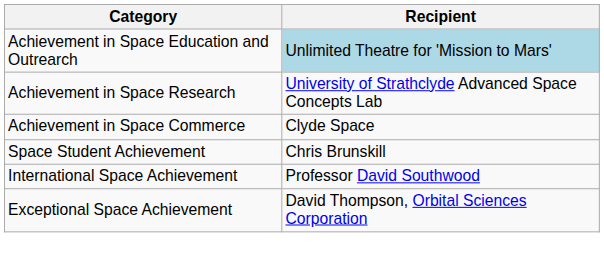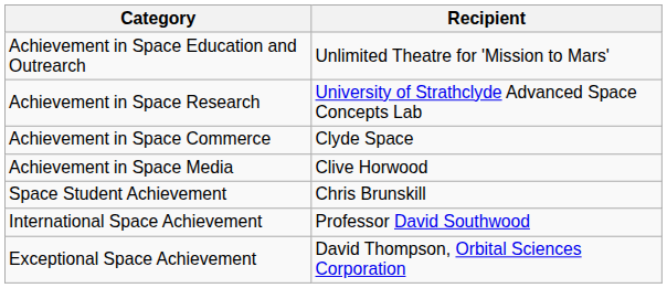Achievement in Space Education and Outrearch | Recipient: lightblue background -> no background
+ row: Achievement in Space Media | Clive Horwood
